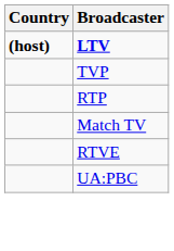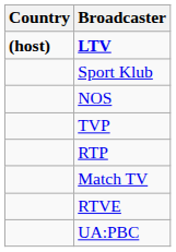+ row: Sport Klub
+ row: NOS
